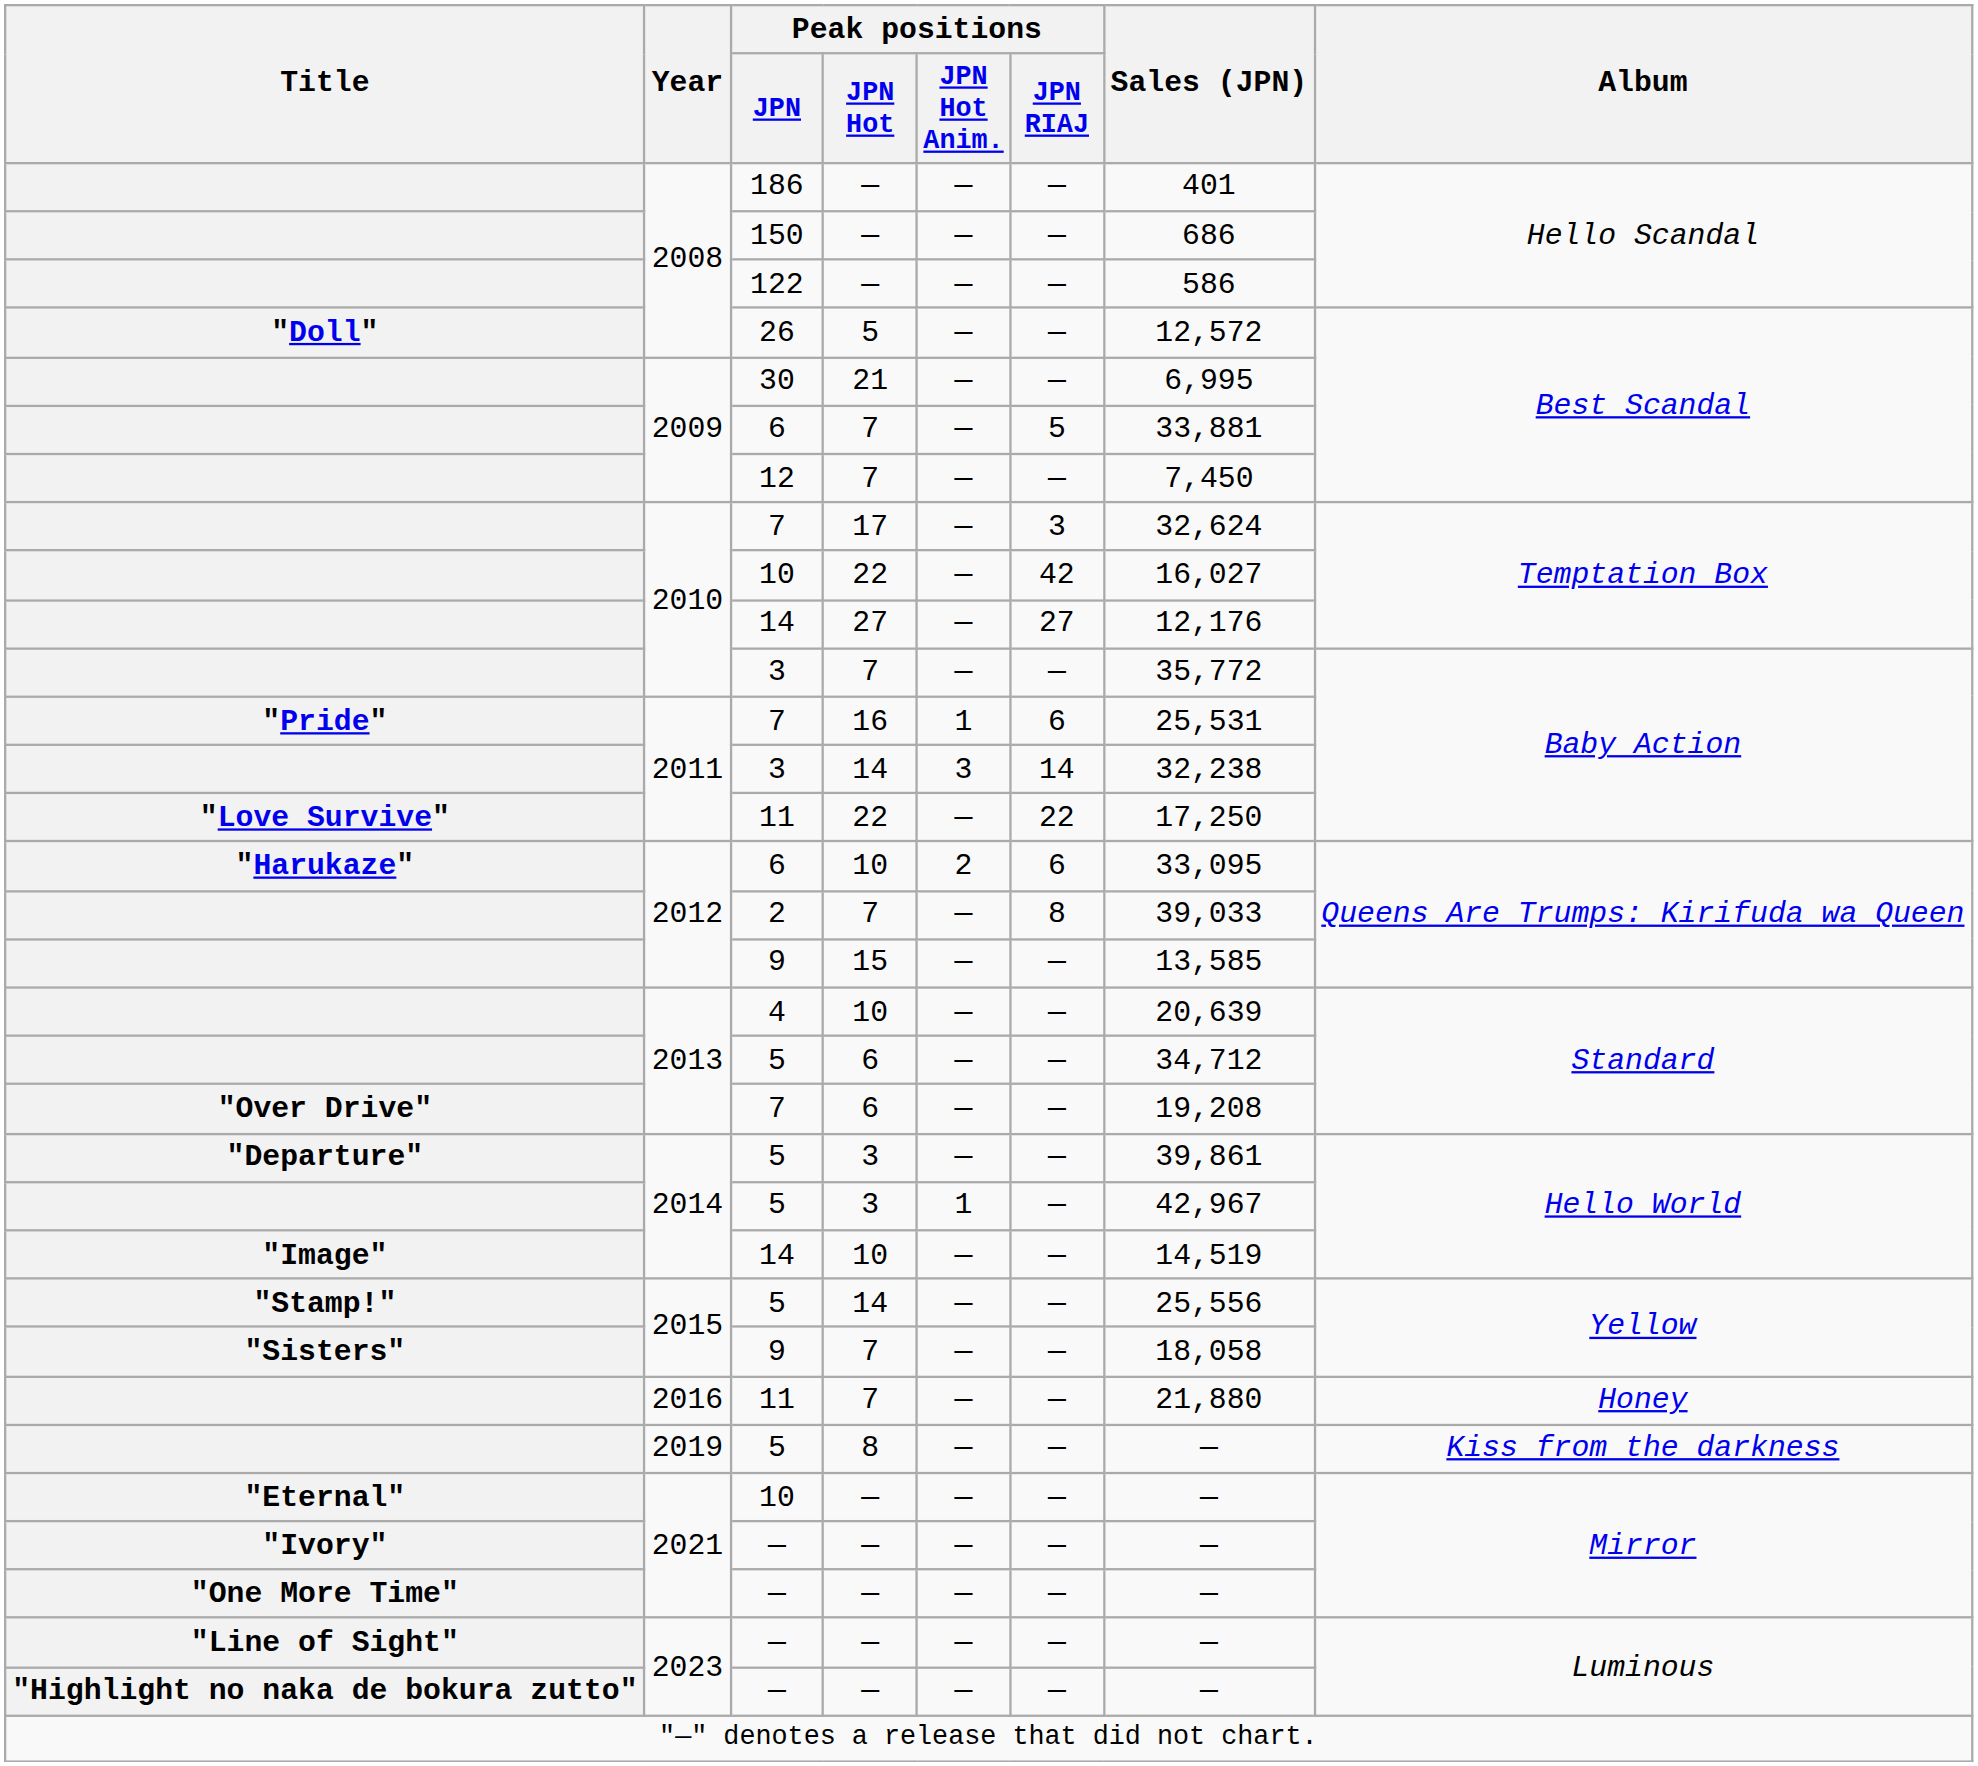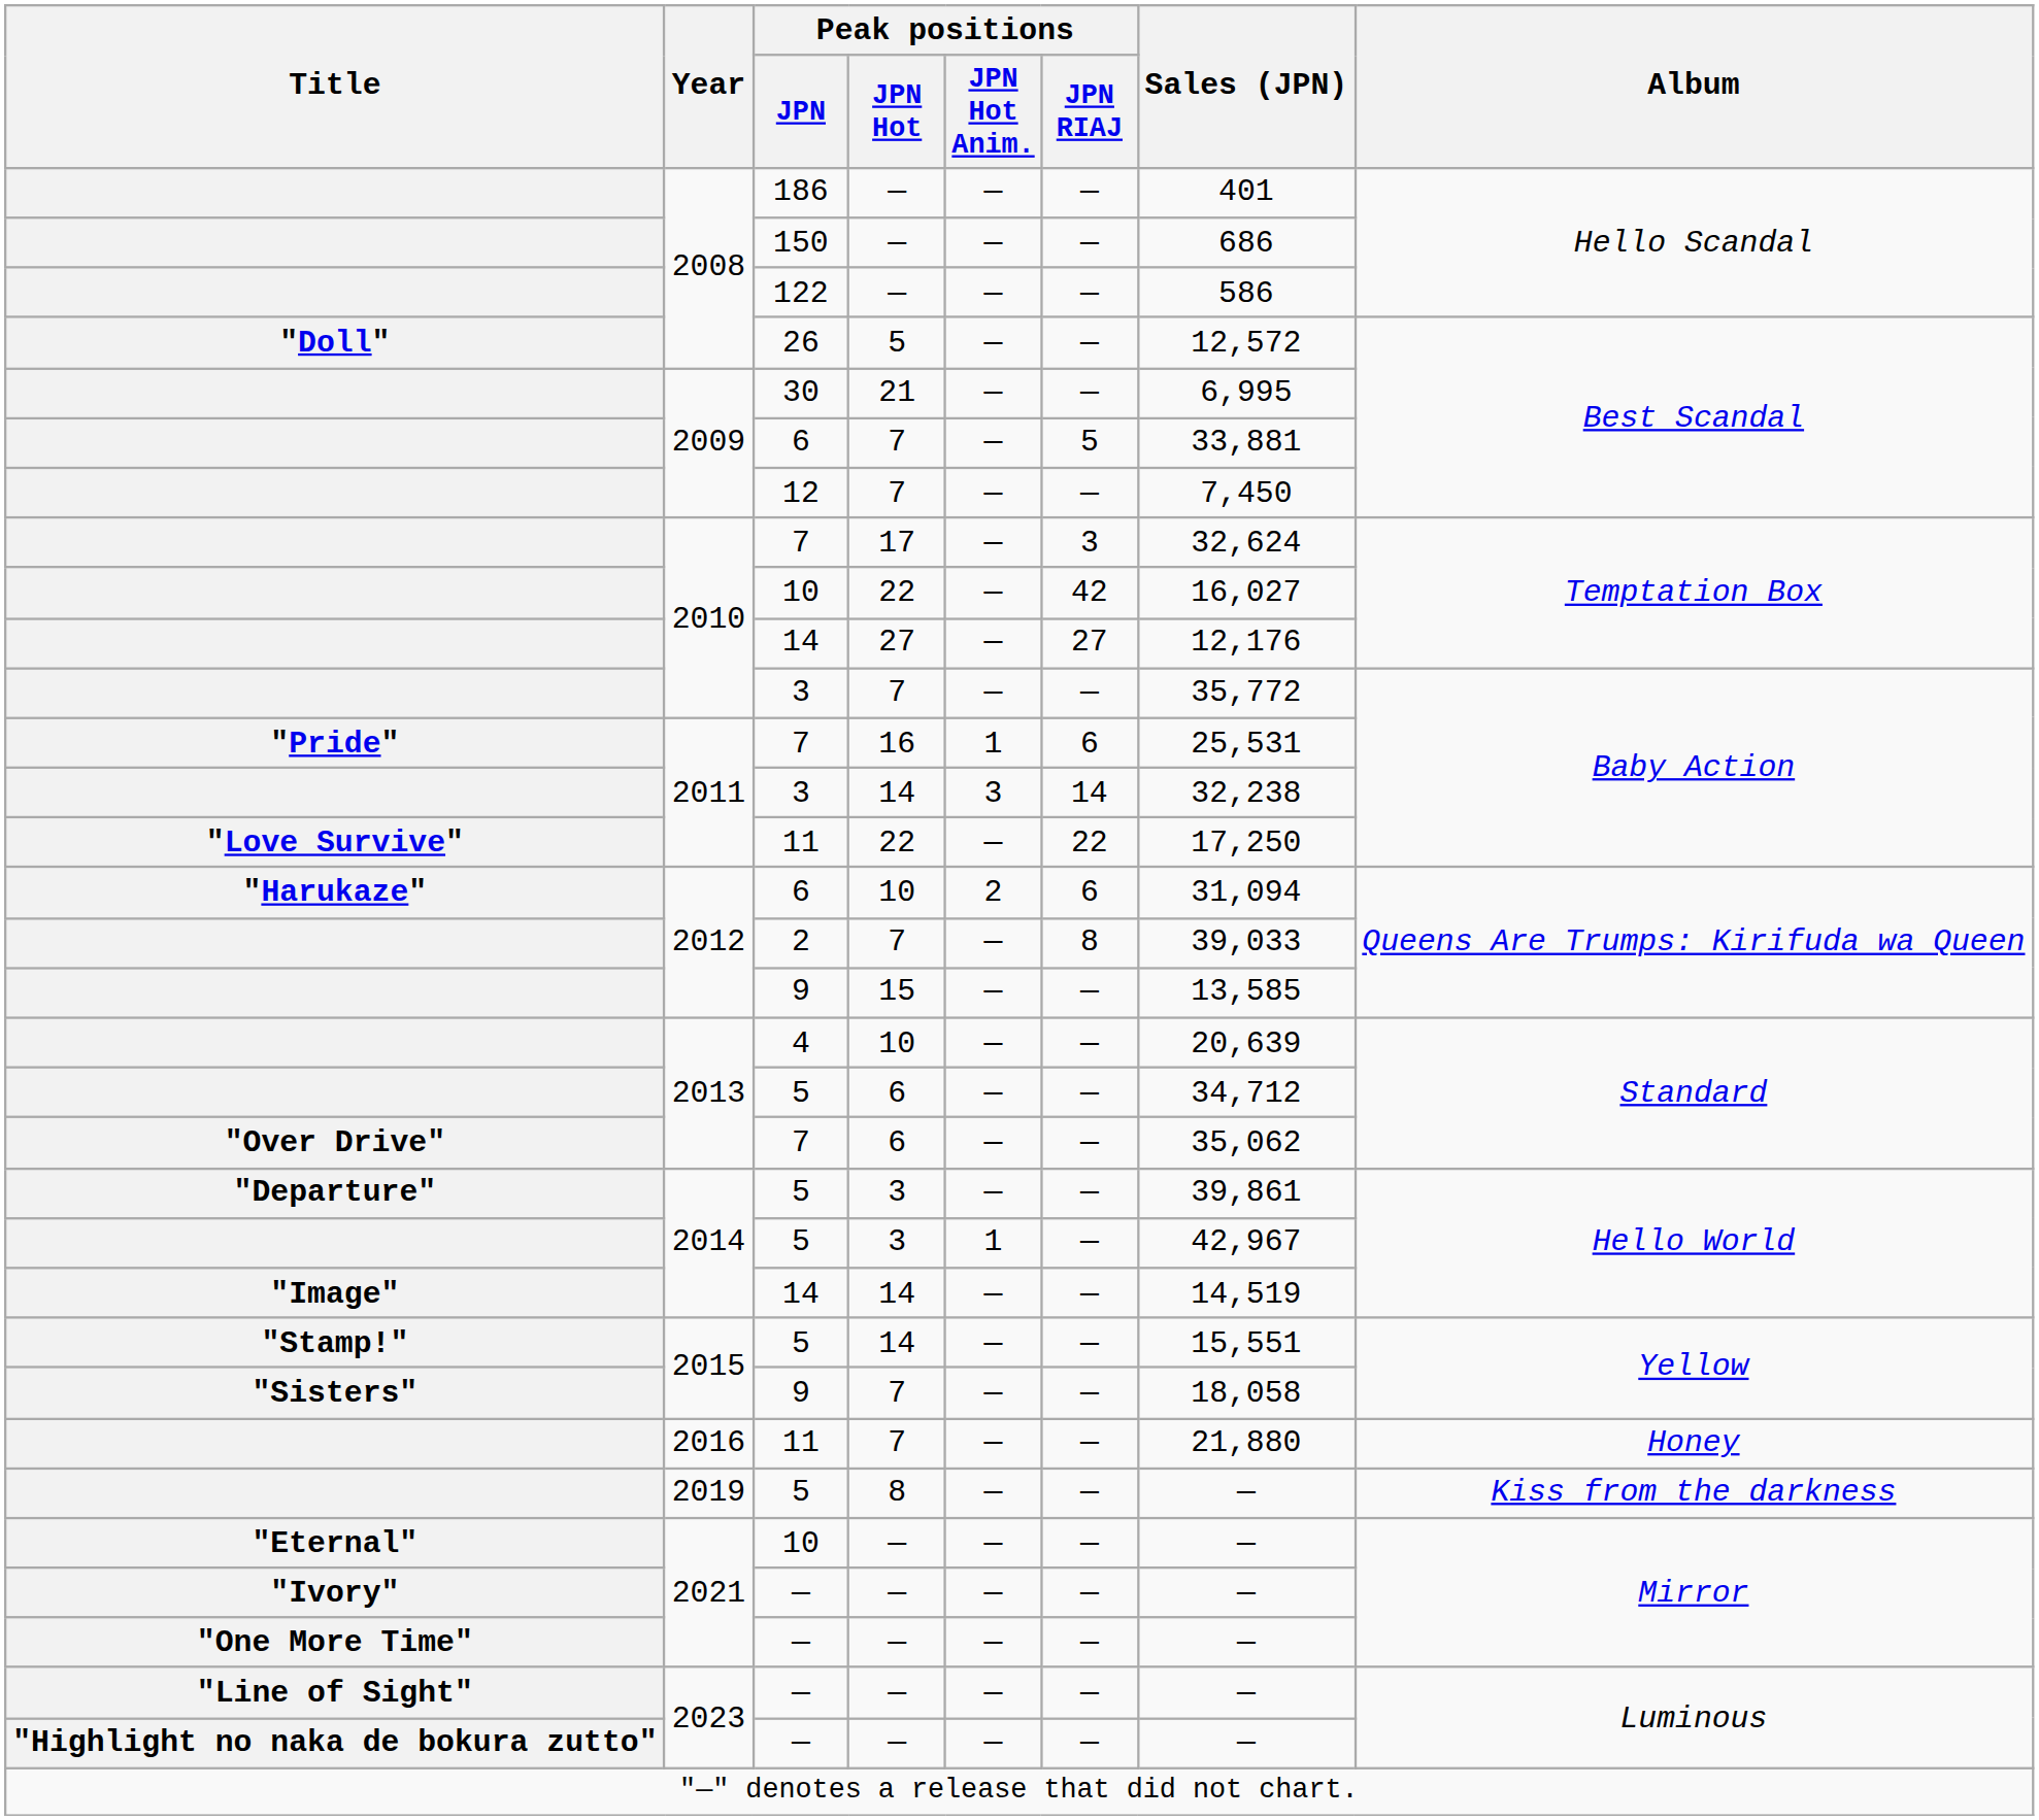"Harukaze" / 6 | Sales (JPN): 33,095 -> 31,094
"Over Drive" / 7 | Sales (JPN): 19,208 -> 35,062
"Image" / 14 | Peak positions / JPN Hot: 10 -> 14
"Stamp!" / 5 | Sales (JPN): 25,556 -> 15,551
